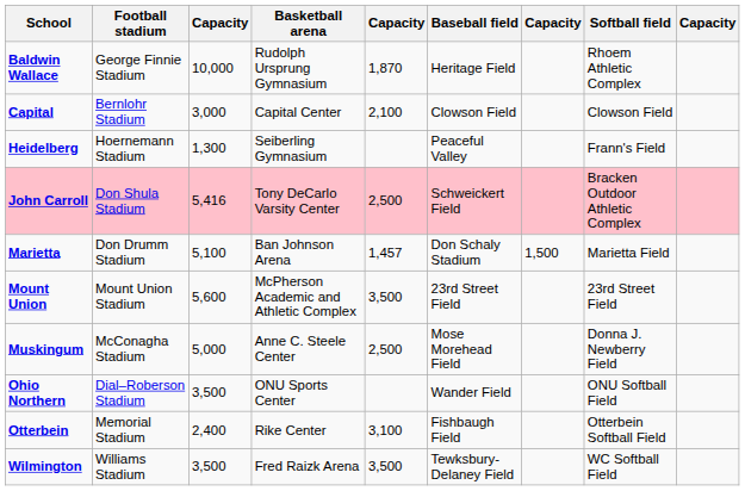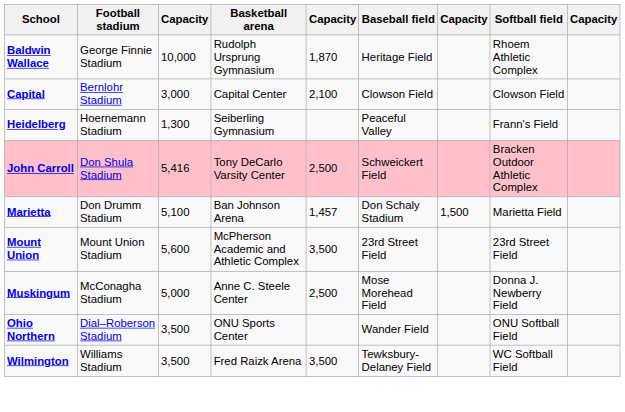- row: Otterbein | Memorial Stadium | 2,400 | Rike Center | 3,100 | Fishbaugh Field | Otterbein Softball Field
